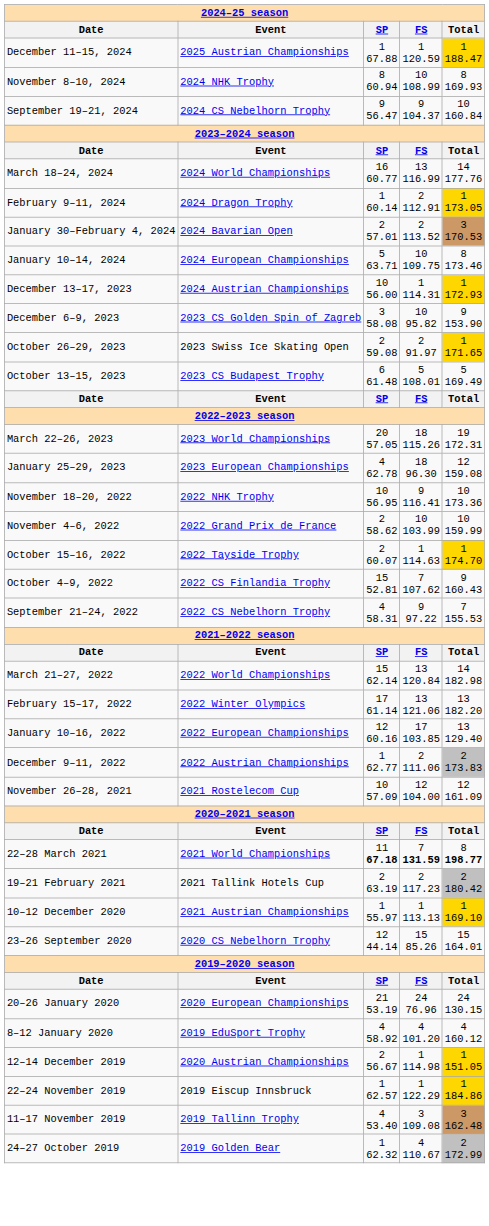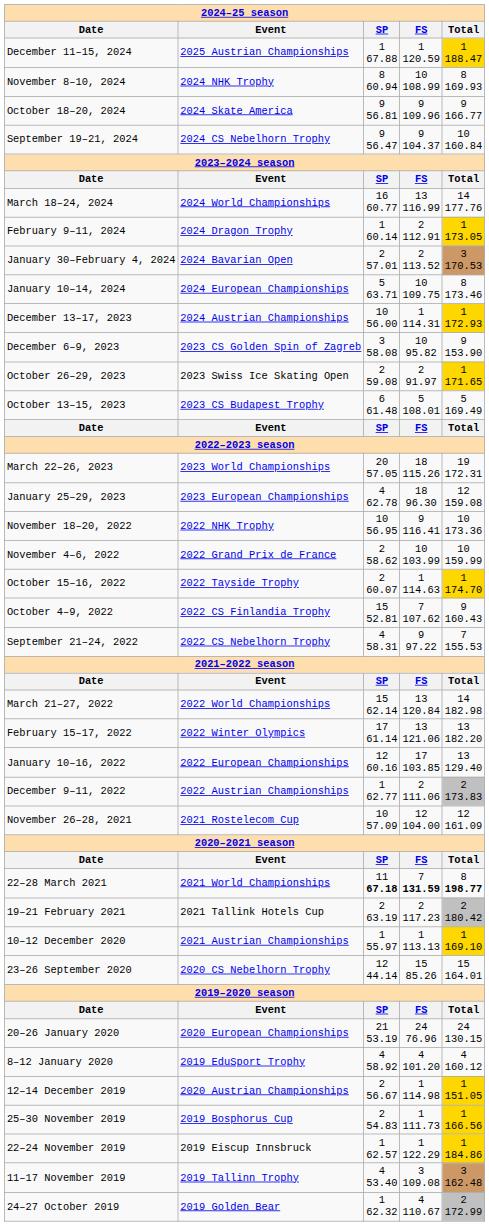+ row: October 18–20, 2024 | 2024 Skate America | 9 56.81 | 9 109.96 | 9 166.77
+ row: 25–30 November 2019 | 2019 Bosphorus Cup | 2 54.83 | 1 111.73 | 1 166.56
